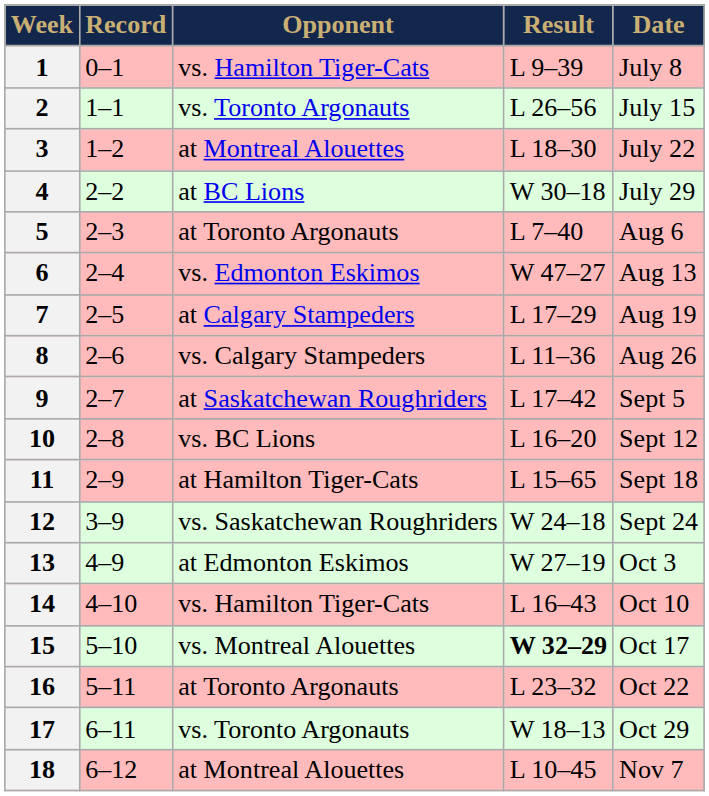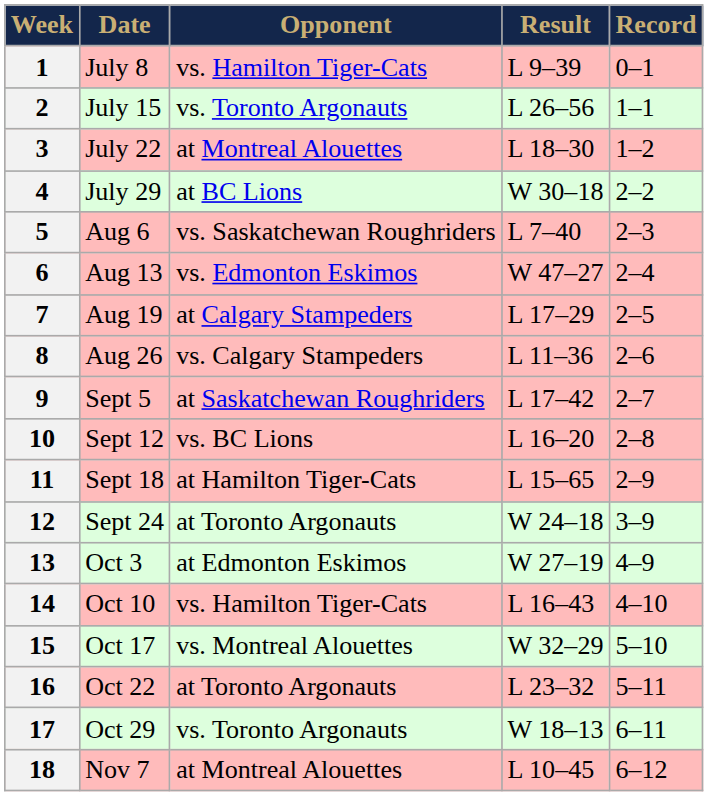columns swapped: Date <-> Record
5 | Opponent: at Toronto Argonauts -> vs. Saskatchewan Roughriders
12 | Opponent: vs. Saskatchewan Roughriders -> at Toronto Argonauts
15 | Result: bold -> normal
